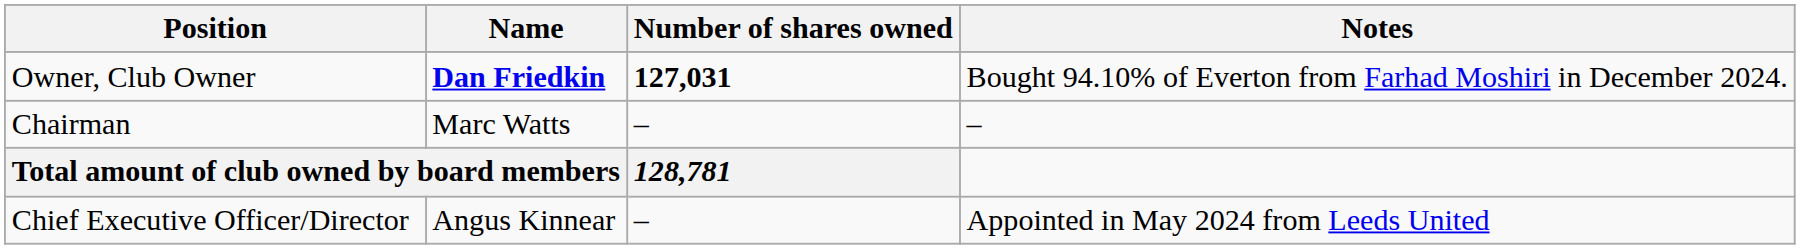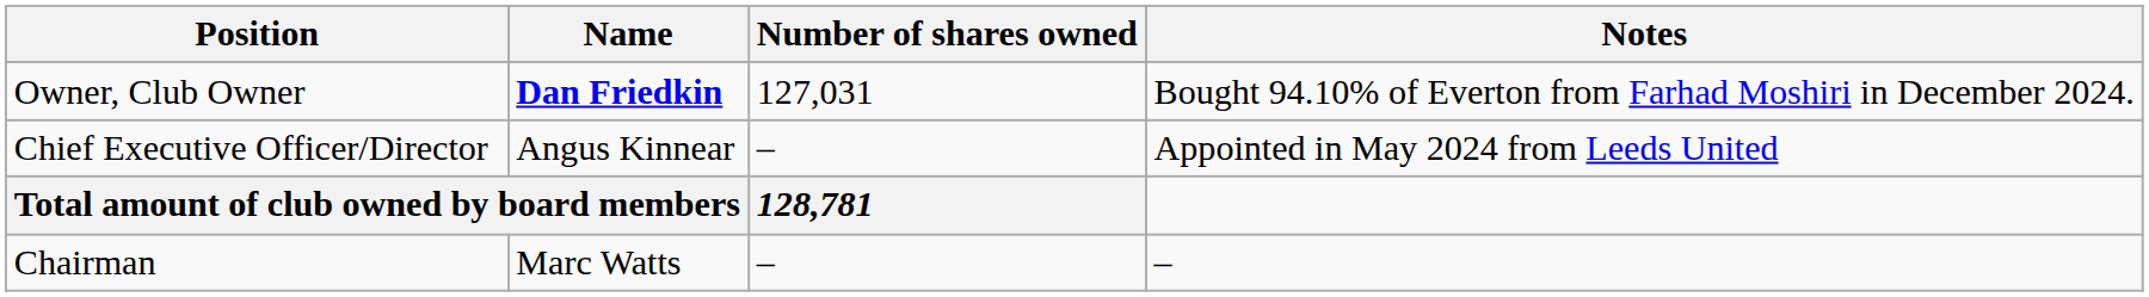Owner, Club Owner | Number of shares owned: bold -> normal
rows swapped: Chairman <-> Chief Executive Officer/Director
